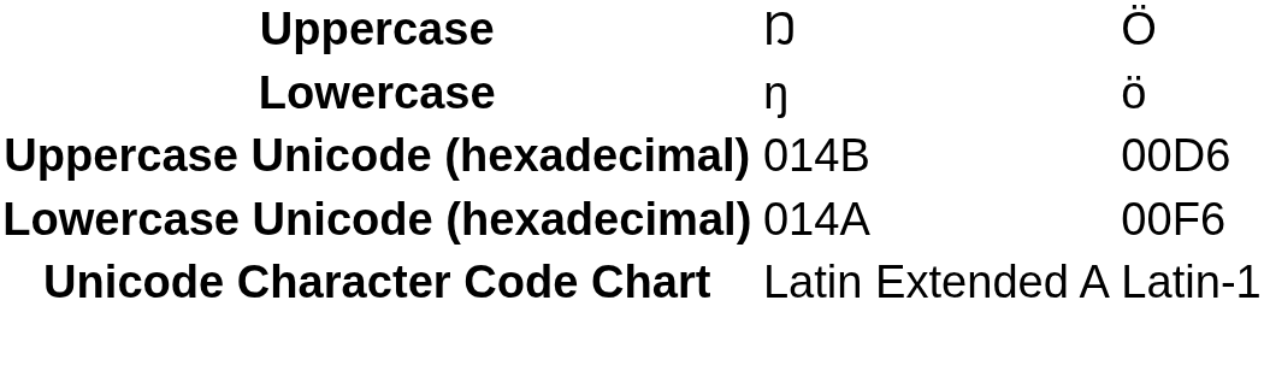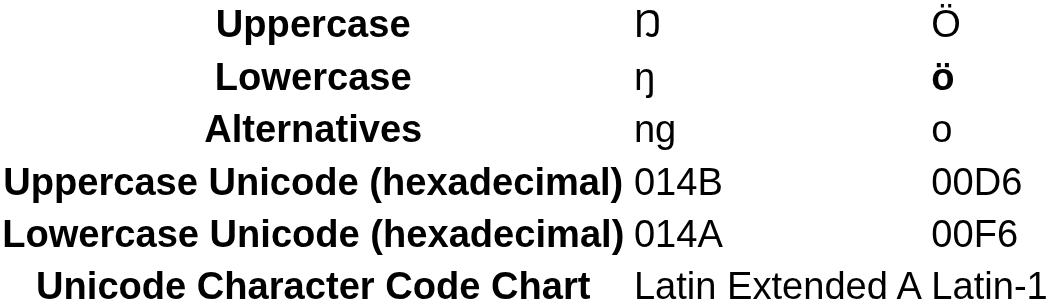Lowercase | column 3: normal -> bold
+ row: Alternatives | ng | o
